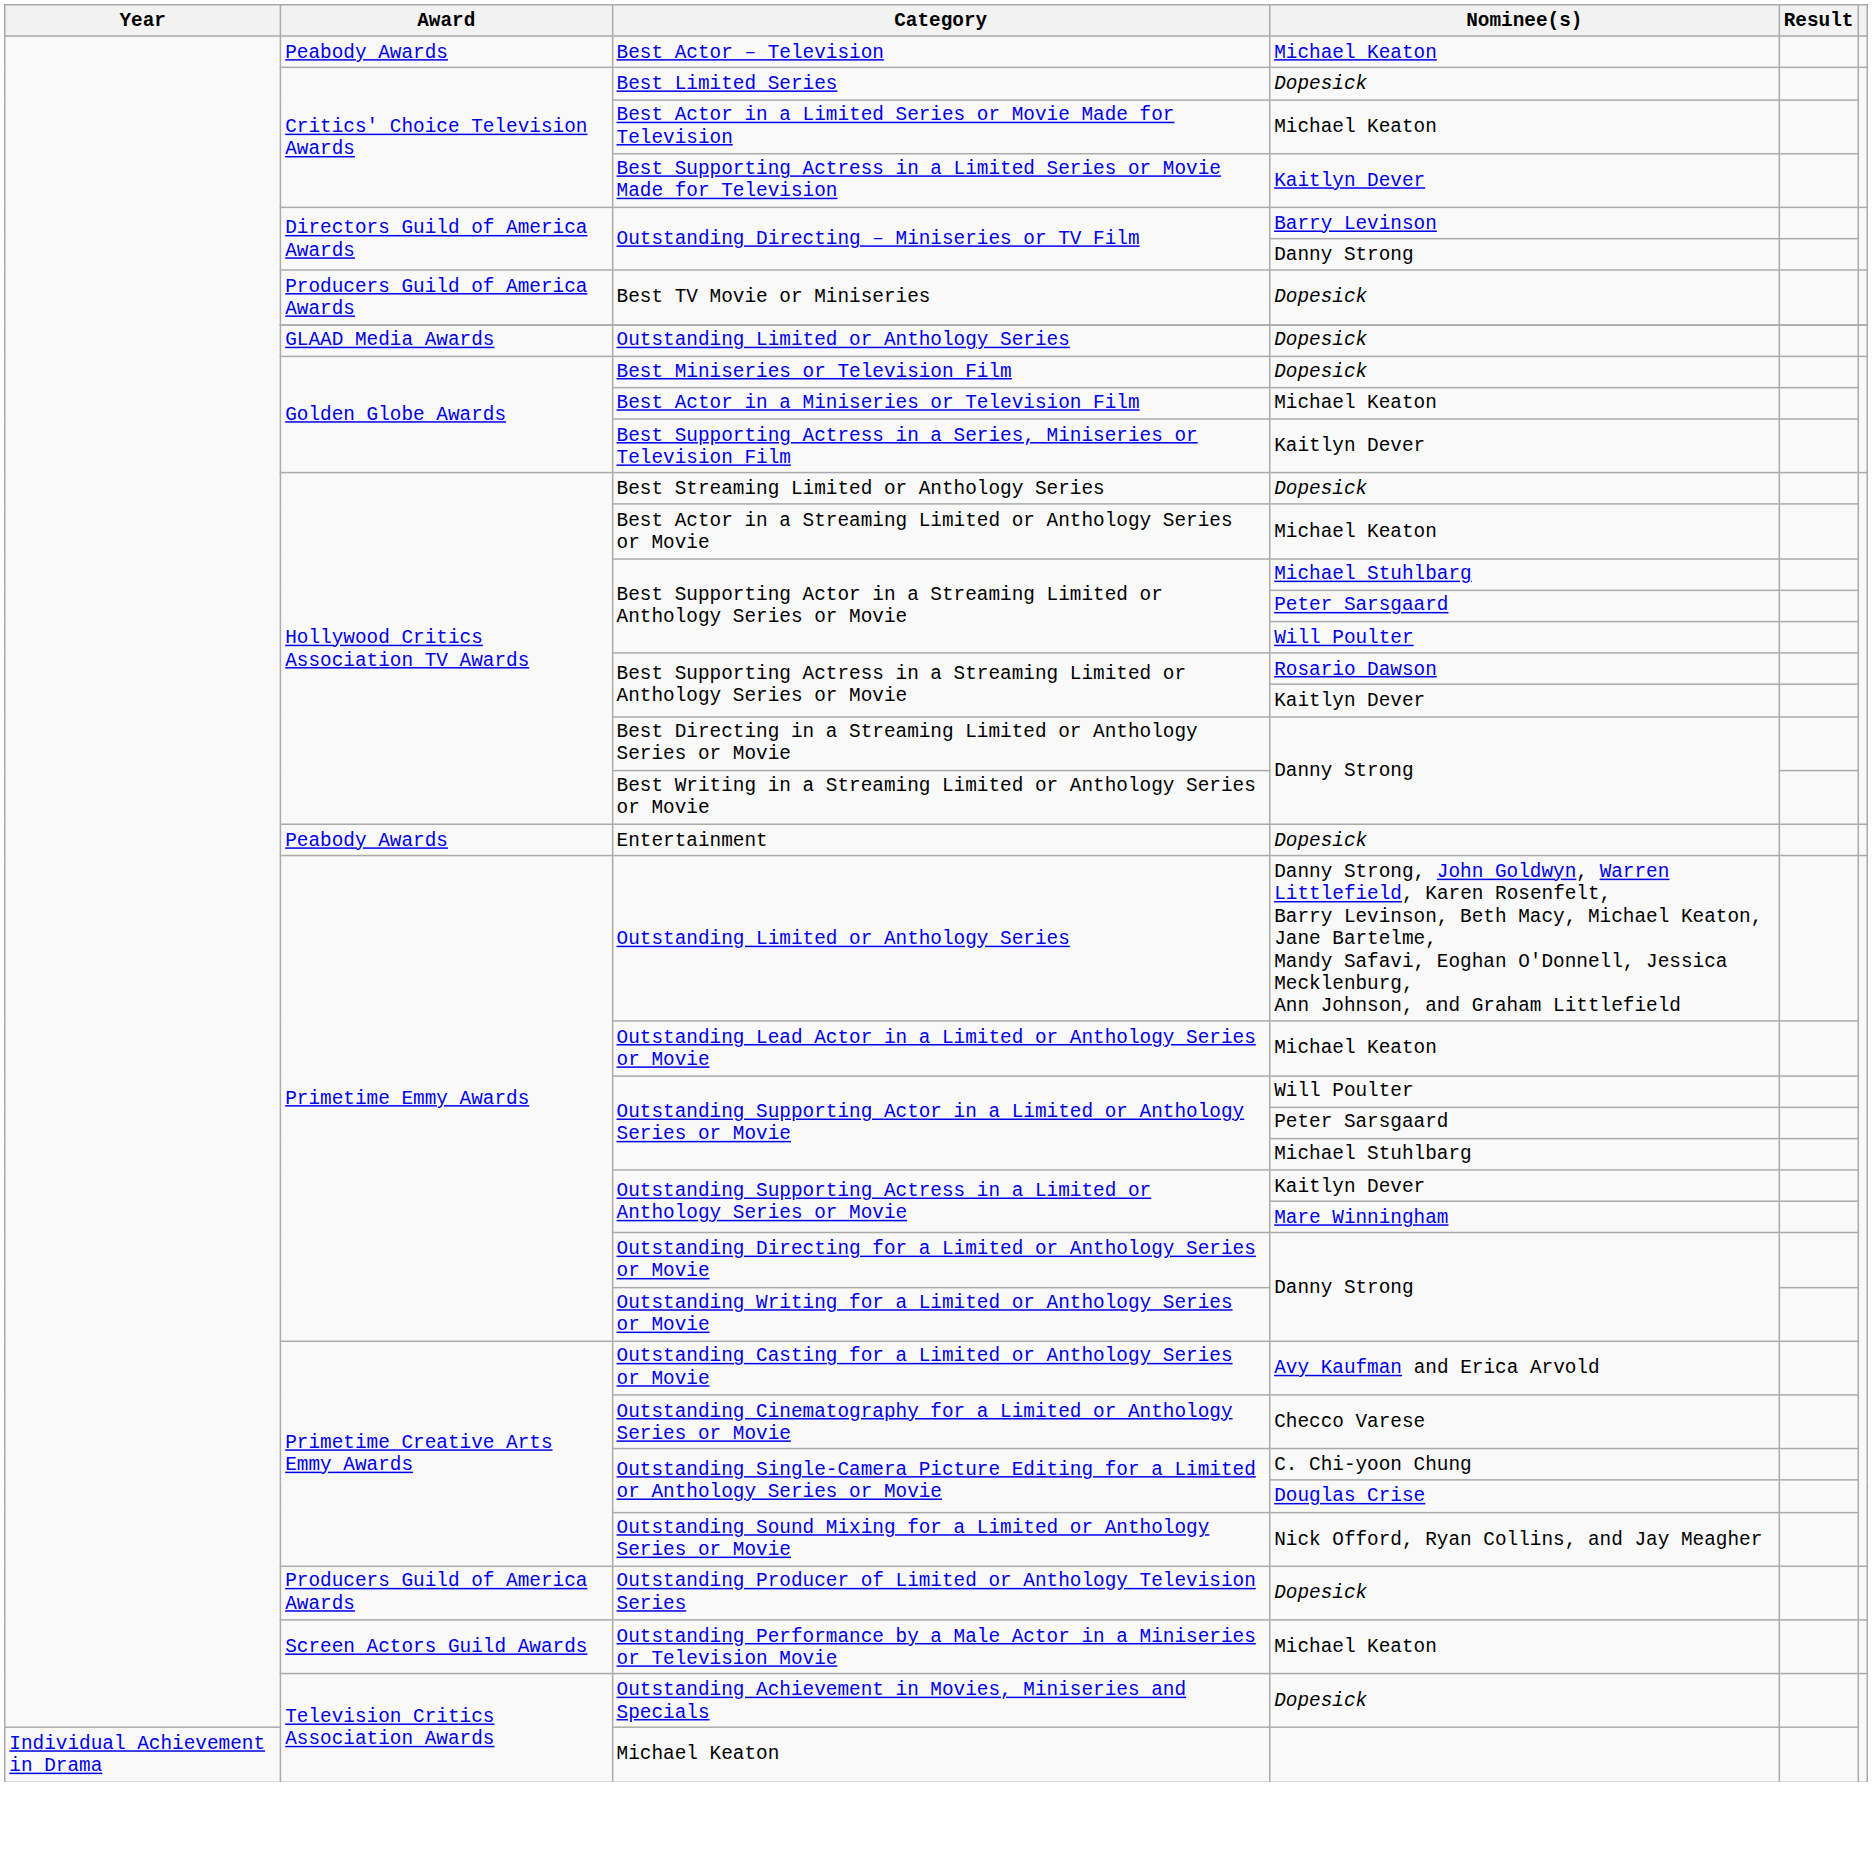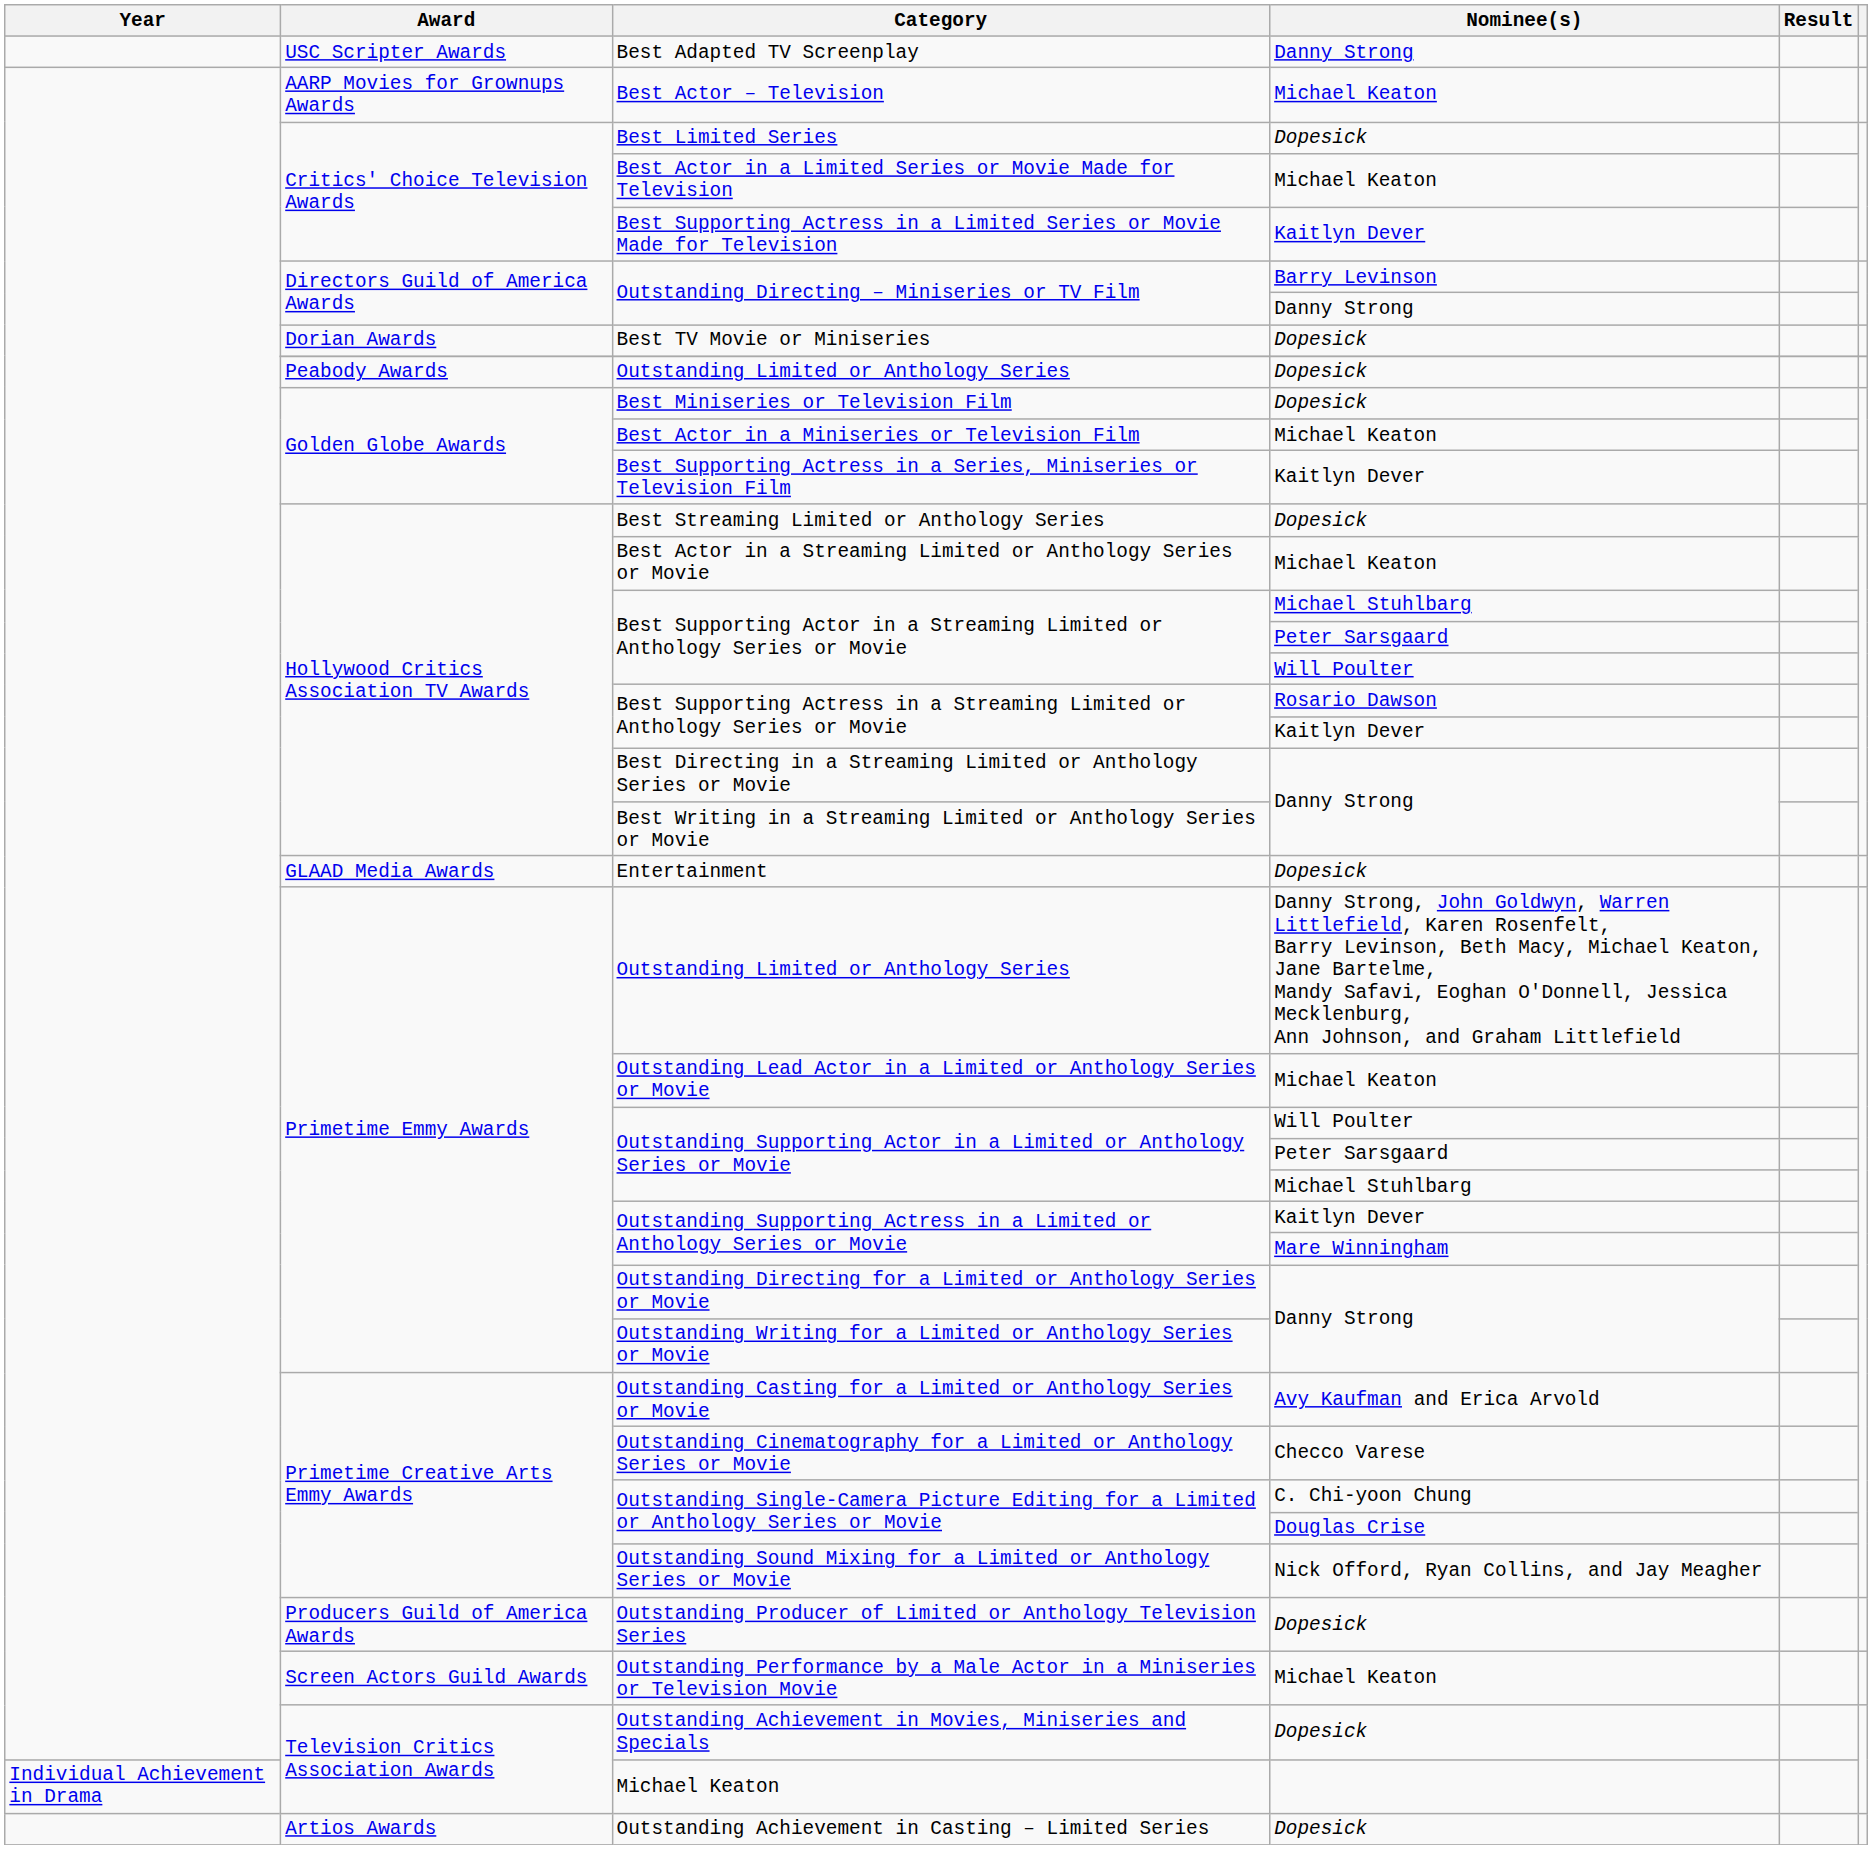+ row: USC Scripter Awards | Best Adapted TV Screenplay | Danny Strong
Best Actor – Television | Award: Peabody Awards -> AARP Movies for Grownups Awards
Best TV Movie or Miniseries | Award: Producers Guild of America Awards -> Dorian Awards
Outstanding Limited or Anthology Series / Dopesick | Award: GLAAD Media Awards -> Peabody Awards
Entertainment | Award: Peabody Awards -> GLAAD Media Awards
+ row: Artios Awards | Outstanding Achievement in Casting – Limited Series | Dopesick
